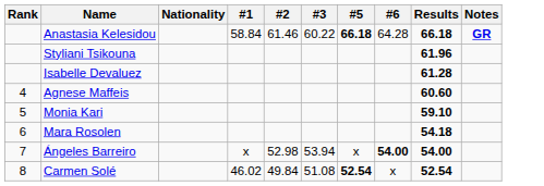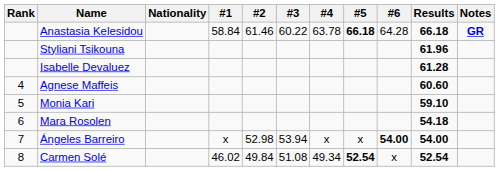+ column: #4 | 63.78 | x | 49.34
